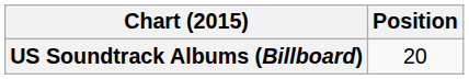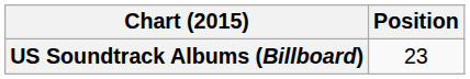US Soundtrack Albums (Billboard) | Position: 20 -> 23
